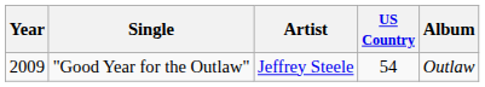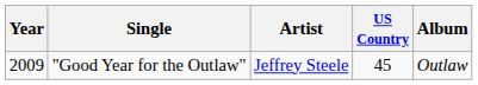"Good Year for the Outlaw" | US Country: 54 -> 45
